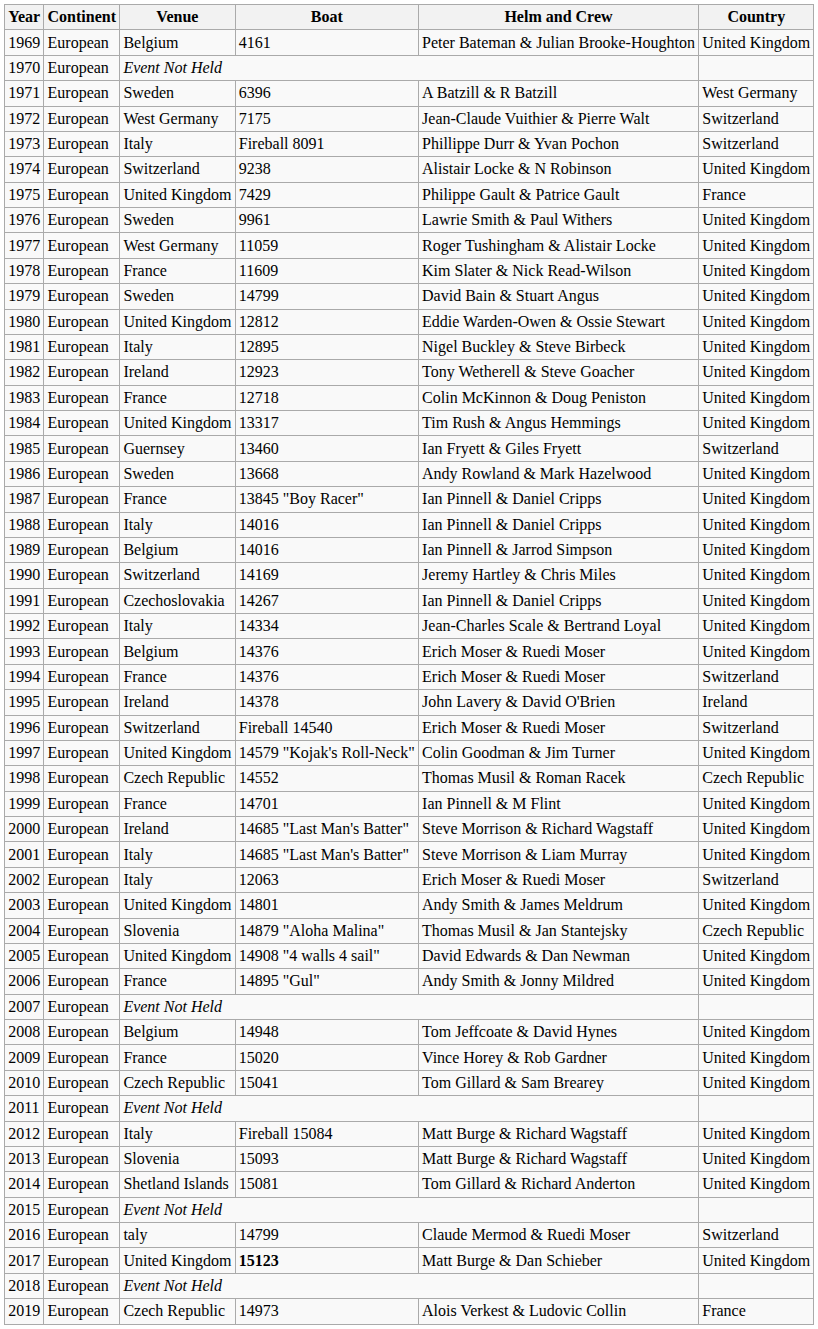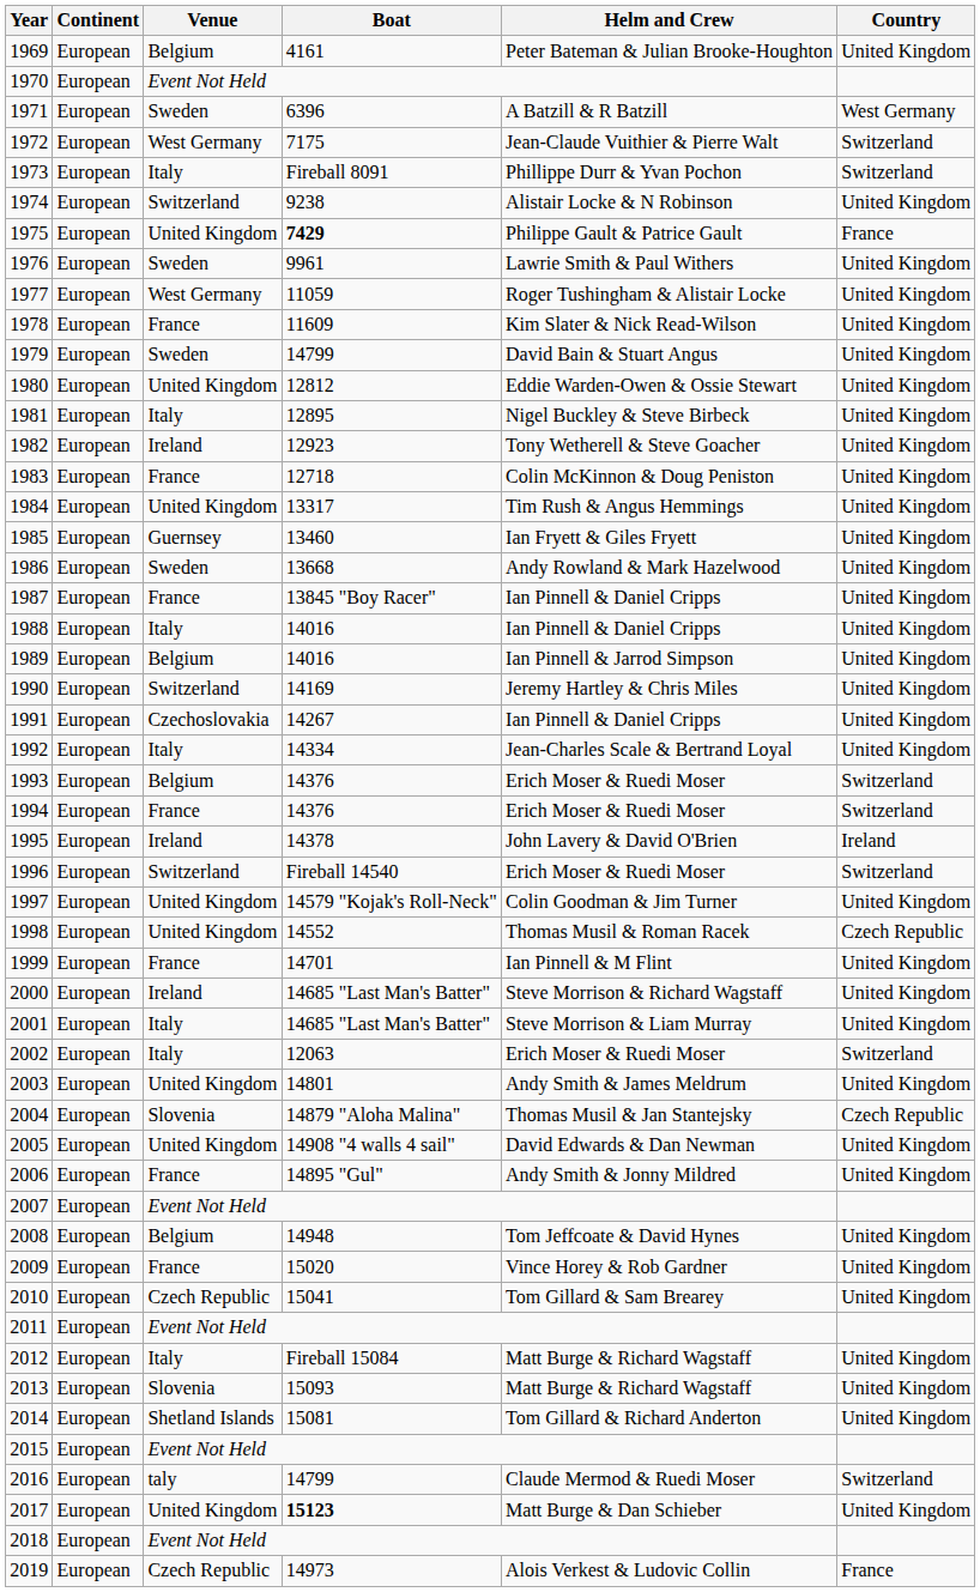1975 | Boat: normal -> bold
1985 | Country: Switzerland -> United Kingdom
1993 | Country: United Kingdom -> Switzerland
1998 | Venue: Czech Republic -> United Kingdom
